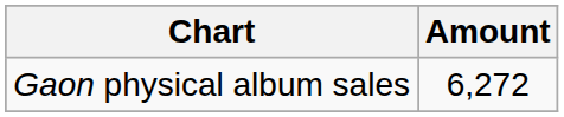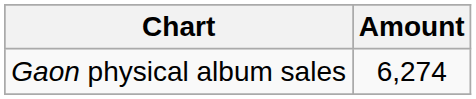Gaon physical album sales | Amount: 6,272 -> 6,274
